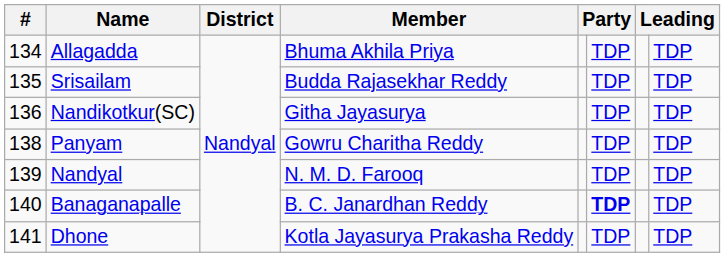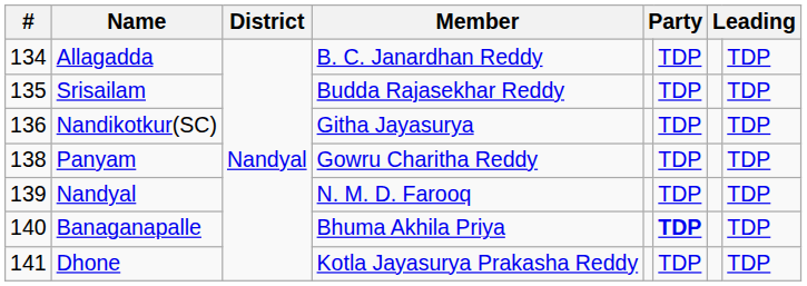Allagadda | Member: Bhuma Akhila Priya -> B. C. Janardhan Reddy
Banaganapalle | Member: B. C. Janardhan Reddy -> Bhuma Akhila Priya
